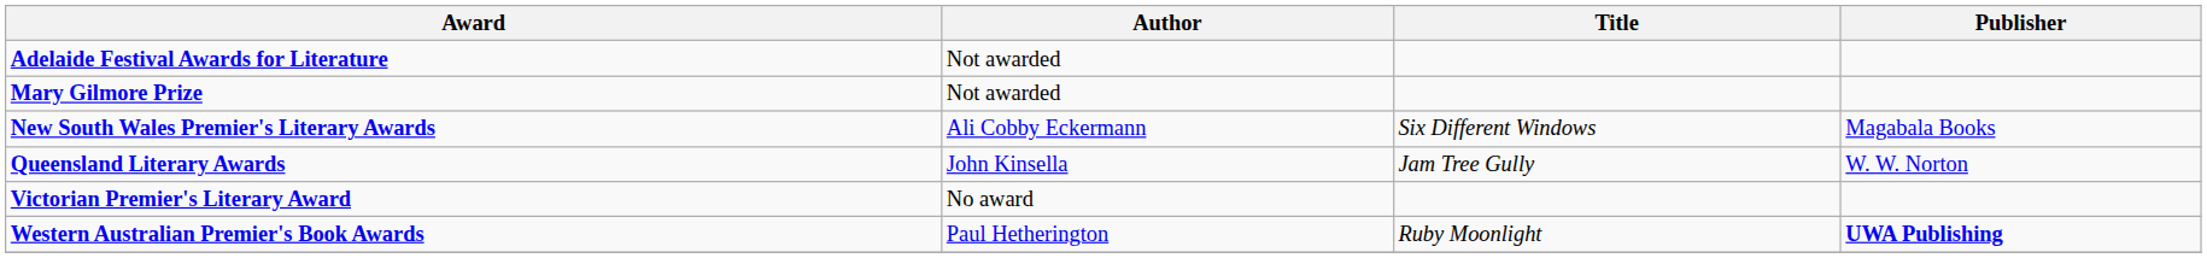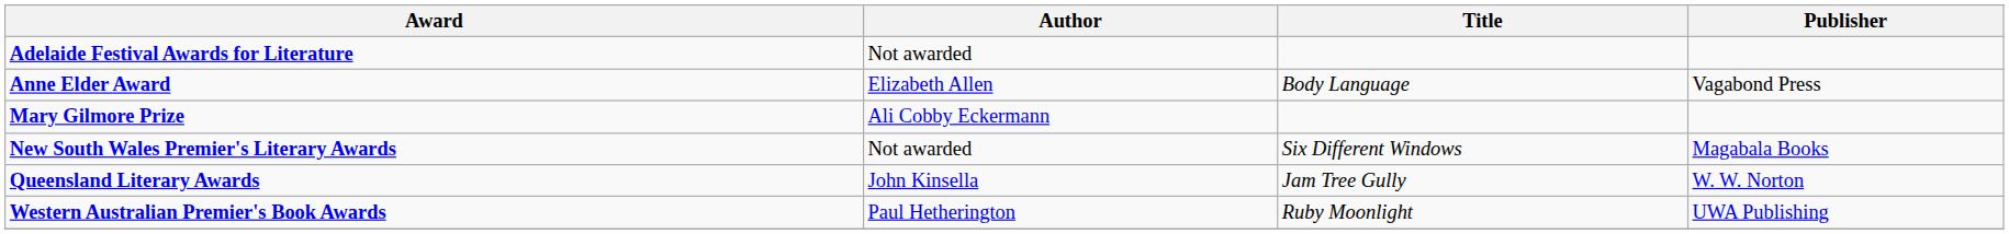+ row: Anne Elder Award | Elizabeth Allen | Body Language | Vagabond Press
Mary Gilmore Prize | Author: Not awarded -> Ali Cobby Eckermann
New South Wales Premier's Literary Awards | Author: Ali Cobby Eckermann -> Not awarded
- row: Victorian Premier's Literary Award | No award
Western Australian Premier's Book Awards | Publisher: bold -> normal
